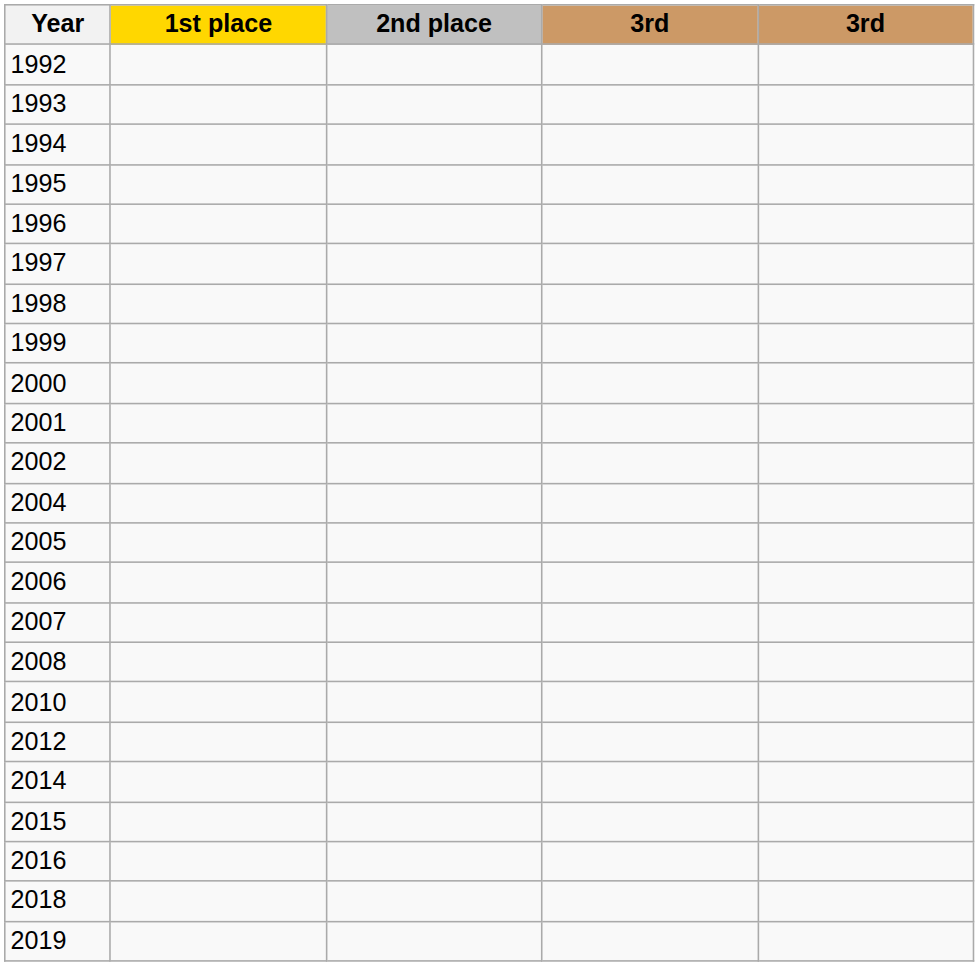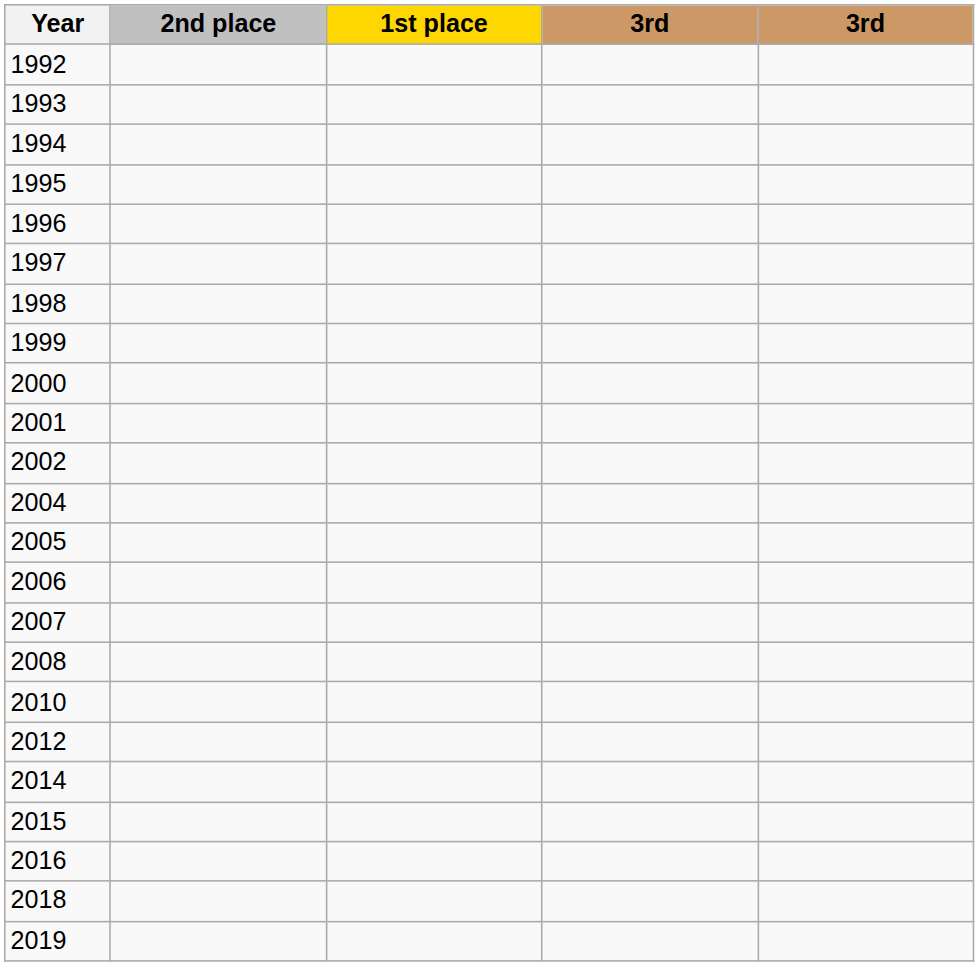columns swapped: 1st place <-> 2nd place
